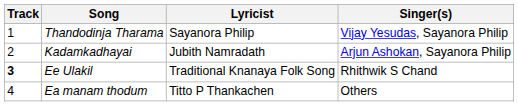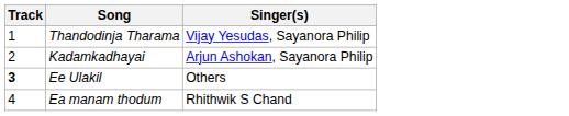- column: Lyricist | Sayanora Philip | Jubith Namradath | Traditional Knanaya Folk Song | Titto P Thankachen
Ee Ulakil | Singer(s): Rhithwik S Chand -> Others
Ea manam thodum | Singer(s): Others -> Rhithwik S Chand
